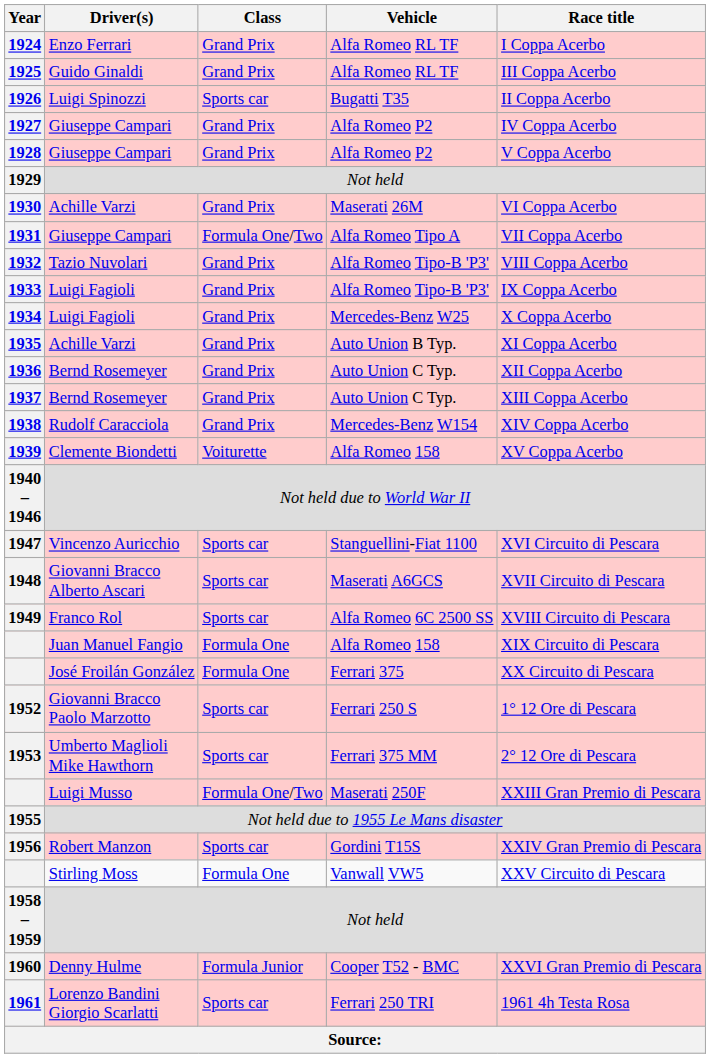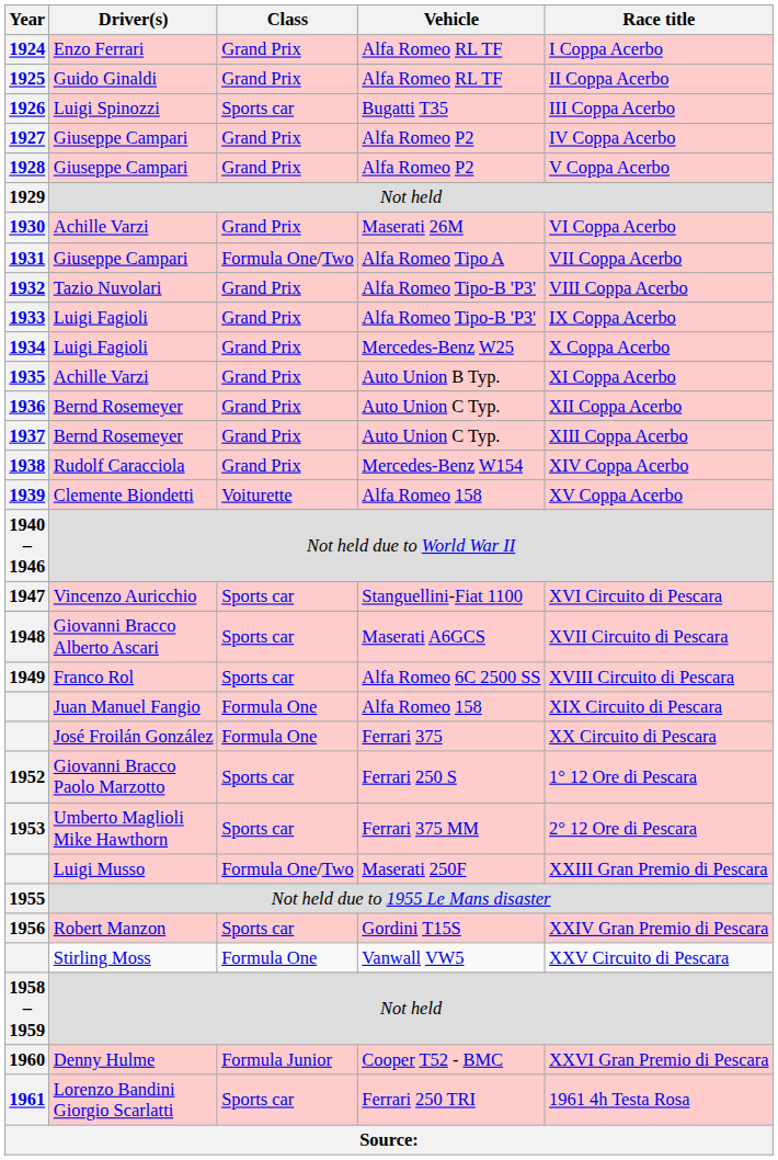1925 | Race title: III Coppa Acerbo -> II Coppa Acerbo
1926 | Race title: II Coppa Acerbo -> III Coppa Acerbo
